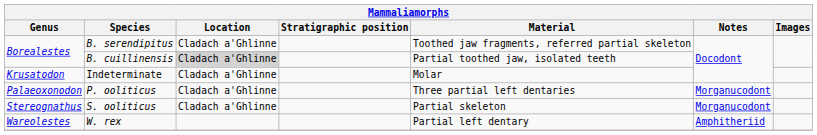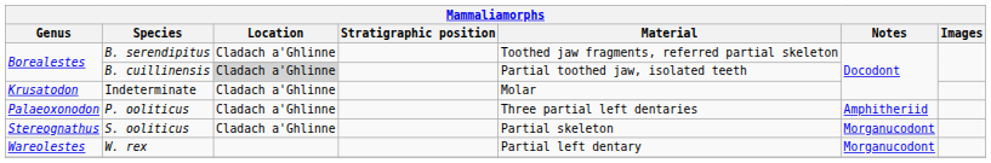P. ooliticus | Notes: Morganucodont -> Amphitheriid
W. rex | Notes: Amphitheriid -> Morganucodont
